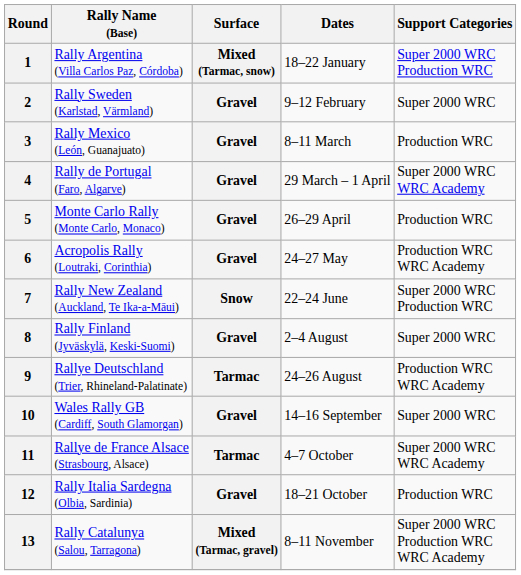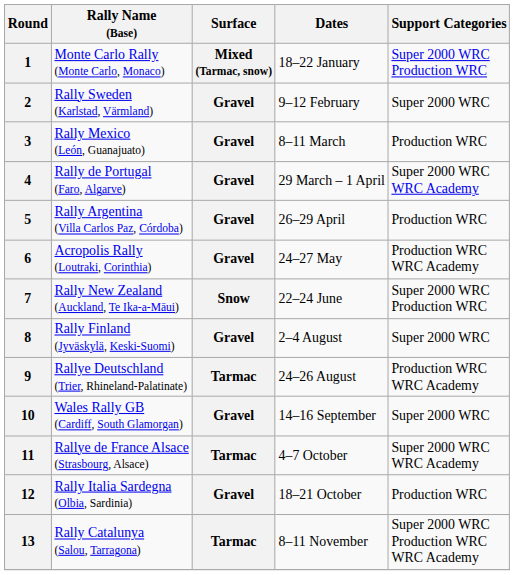1 | Rally Name (Base): Rally Argentina (Villa Carlos Paz, Córdoba) -> Monte Carlo Rally (Monte Carlo, Monaco)
5 | Rally Name (Base): Monte Carlo Rally (Monte Carlo, Monaco) -> Rally Argentina (Villa Carlos Paz, Córdoba)
13 | Surface: Mixed (Tarmac, gravel) -> Tarmac
